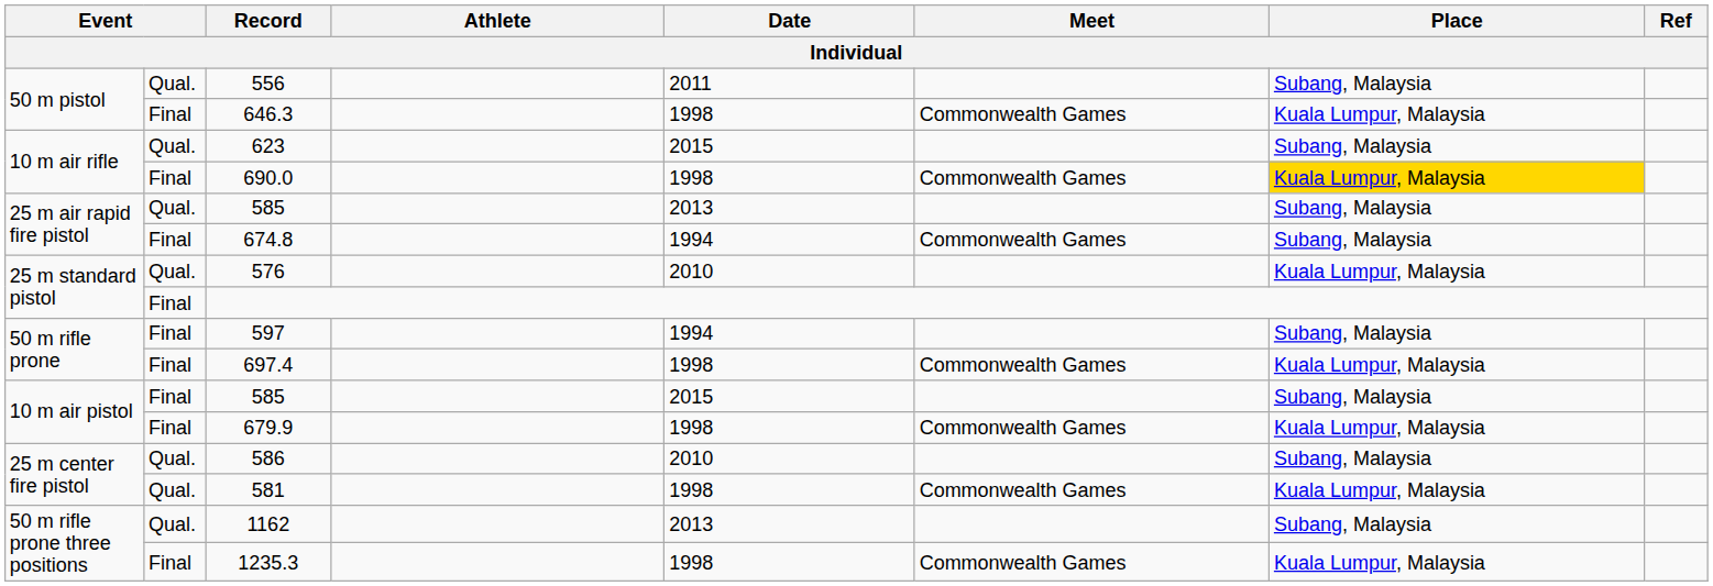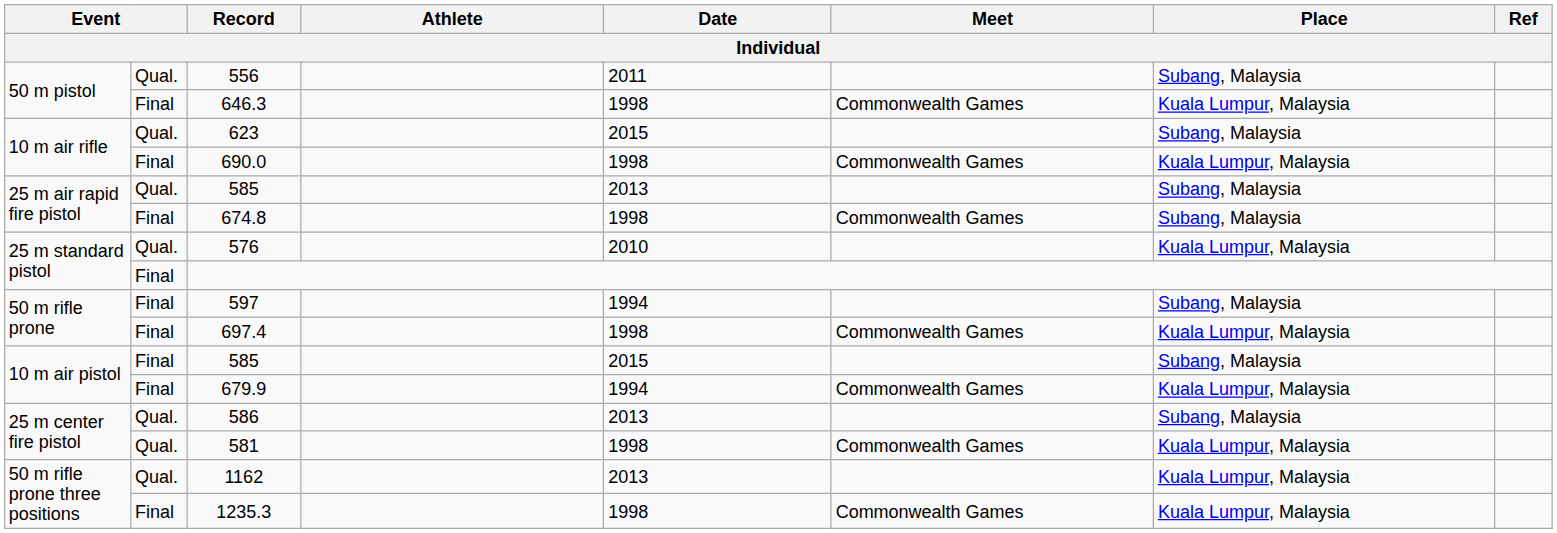690.0 | Place: gold background -> no background
674.8 | Date: 1994 -> 1998
679.9 | Date: 1998 -> 1994
586 | Date: 2010 -> 2013
1162 | Place: Subang, Malaysia -> Kuala Lumpur, Malaysia
